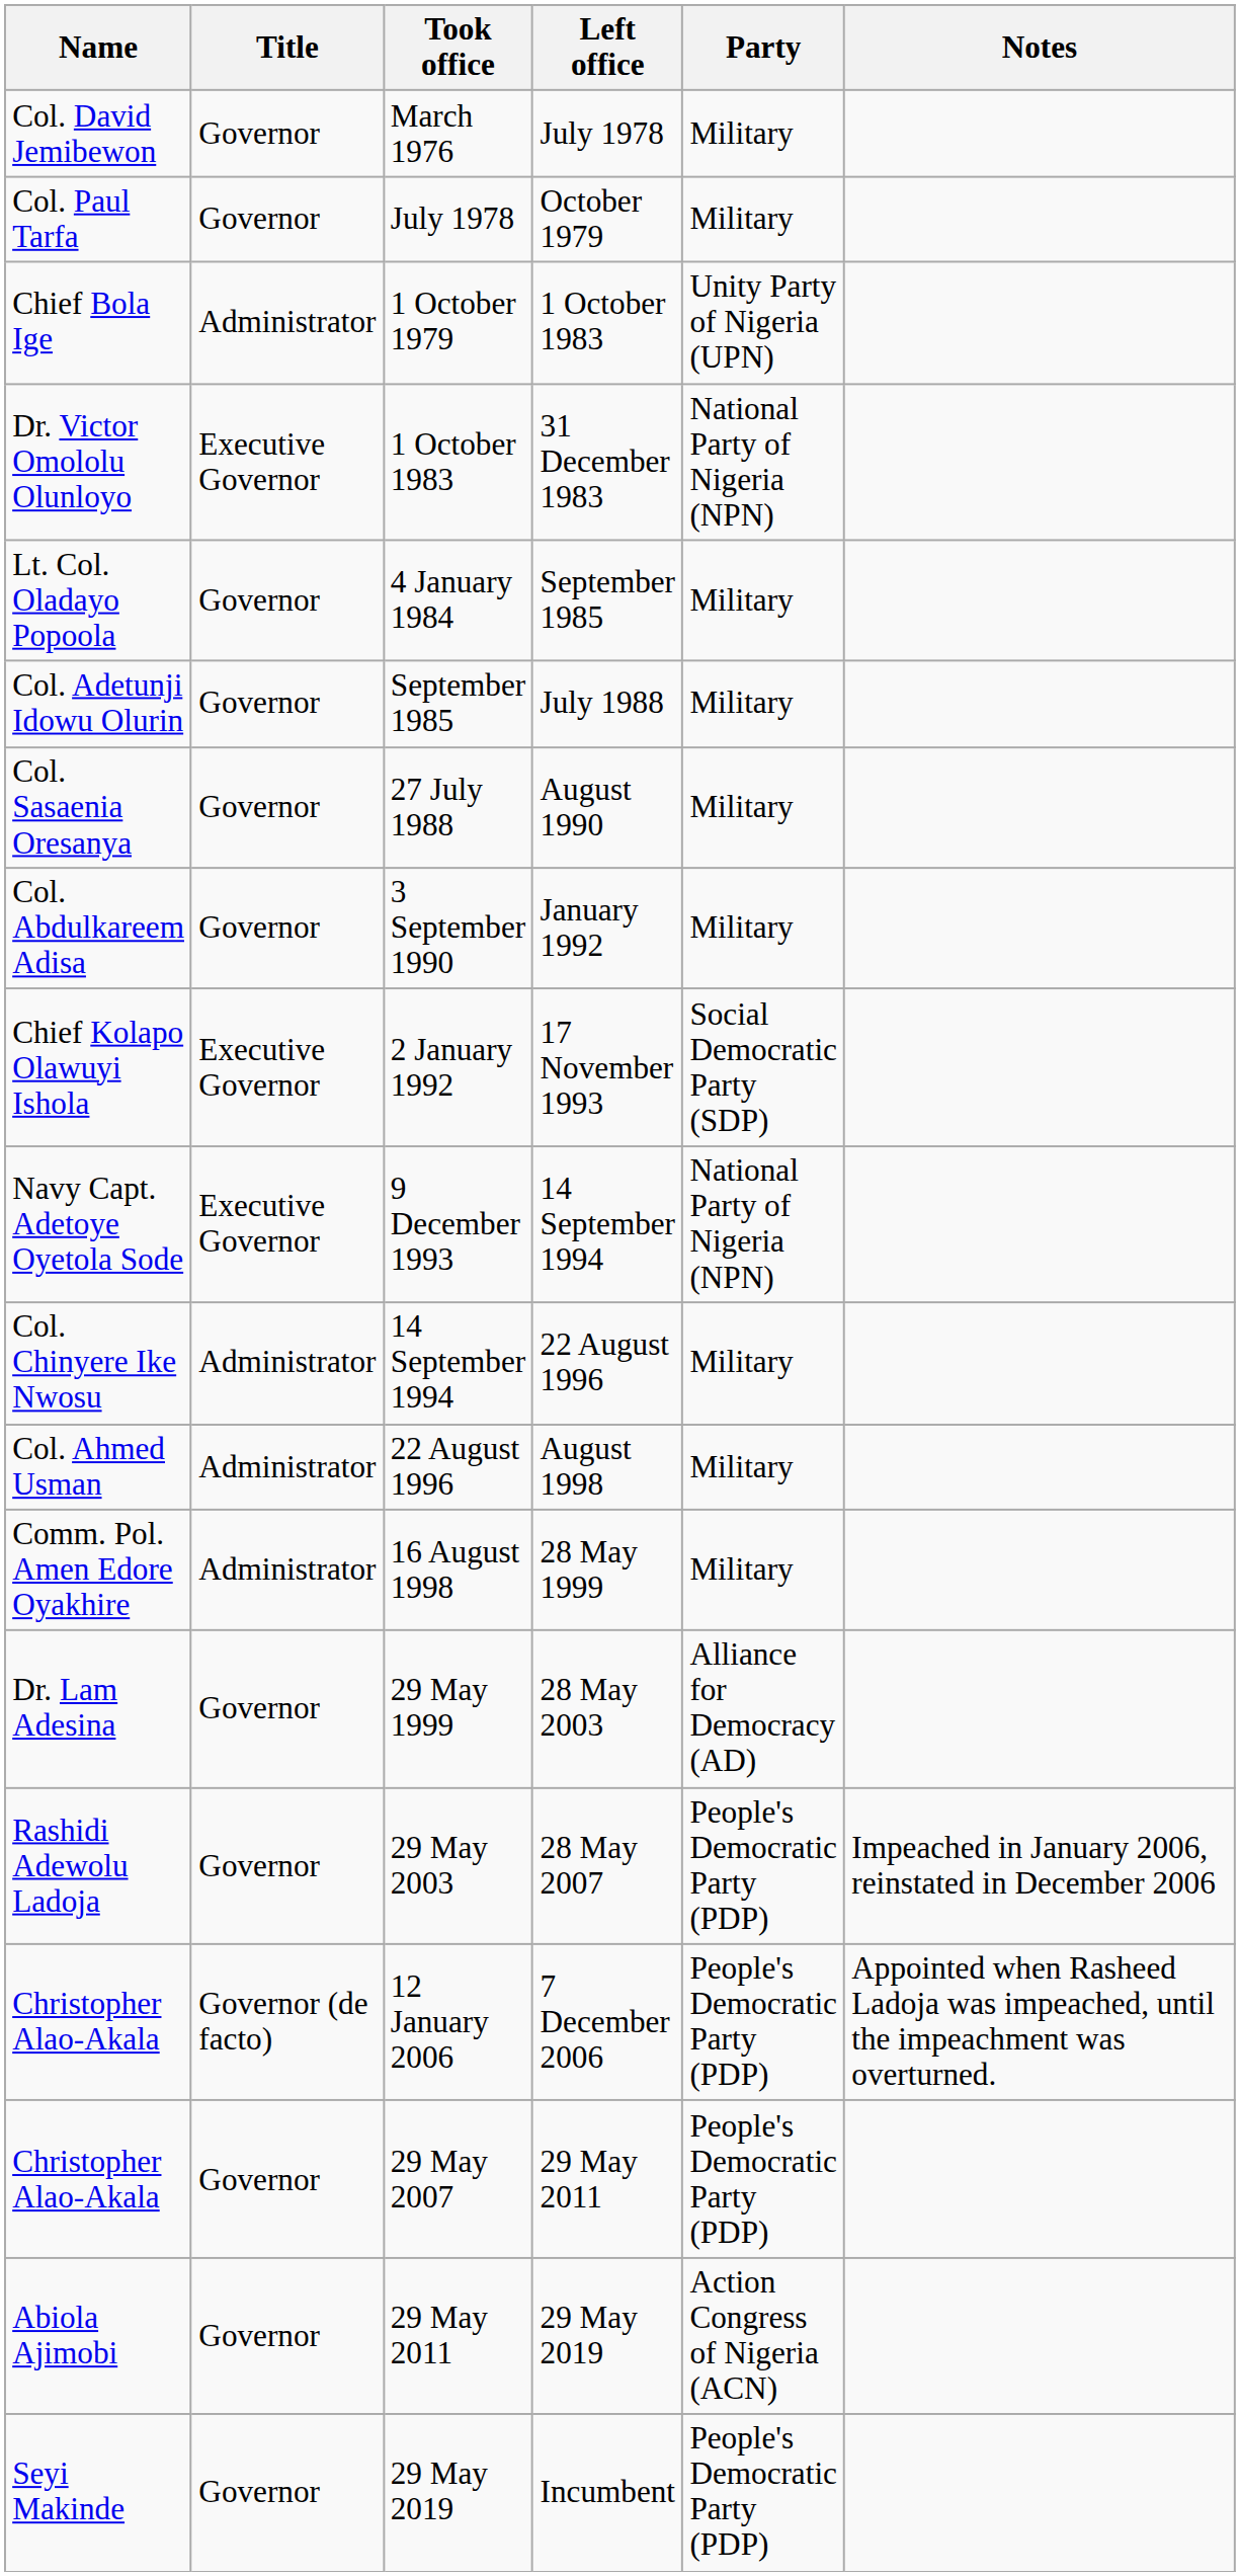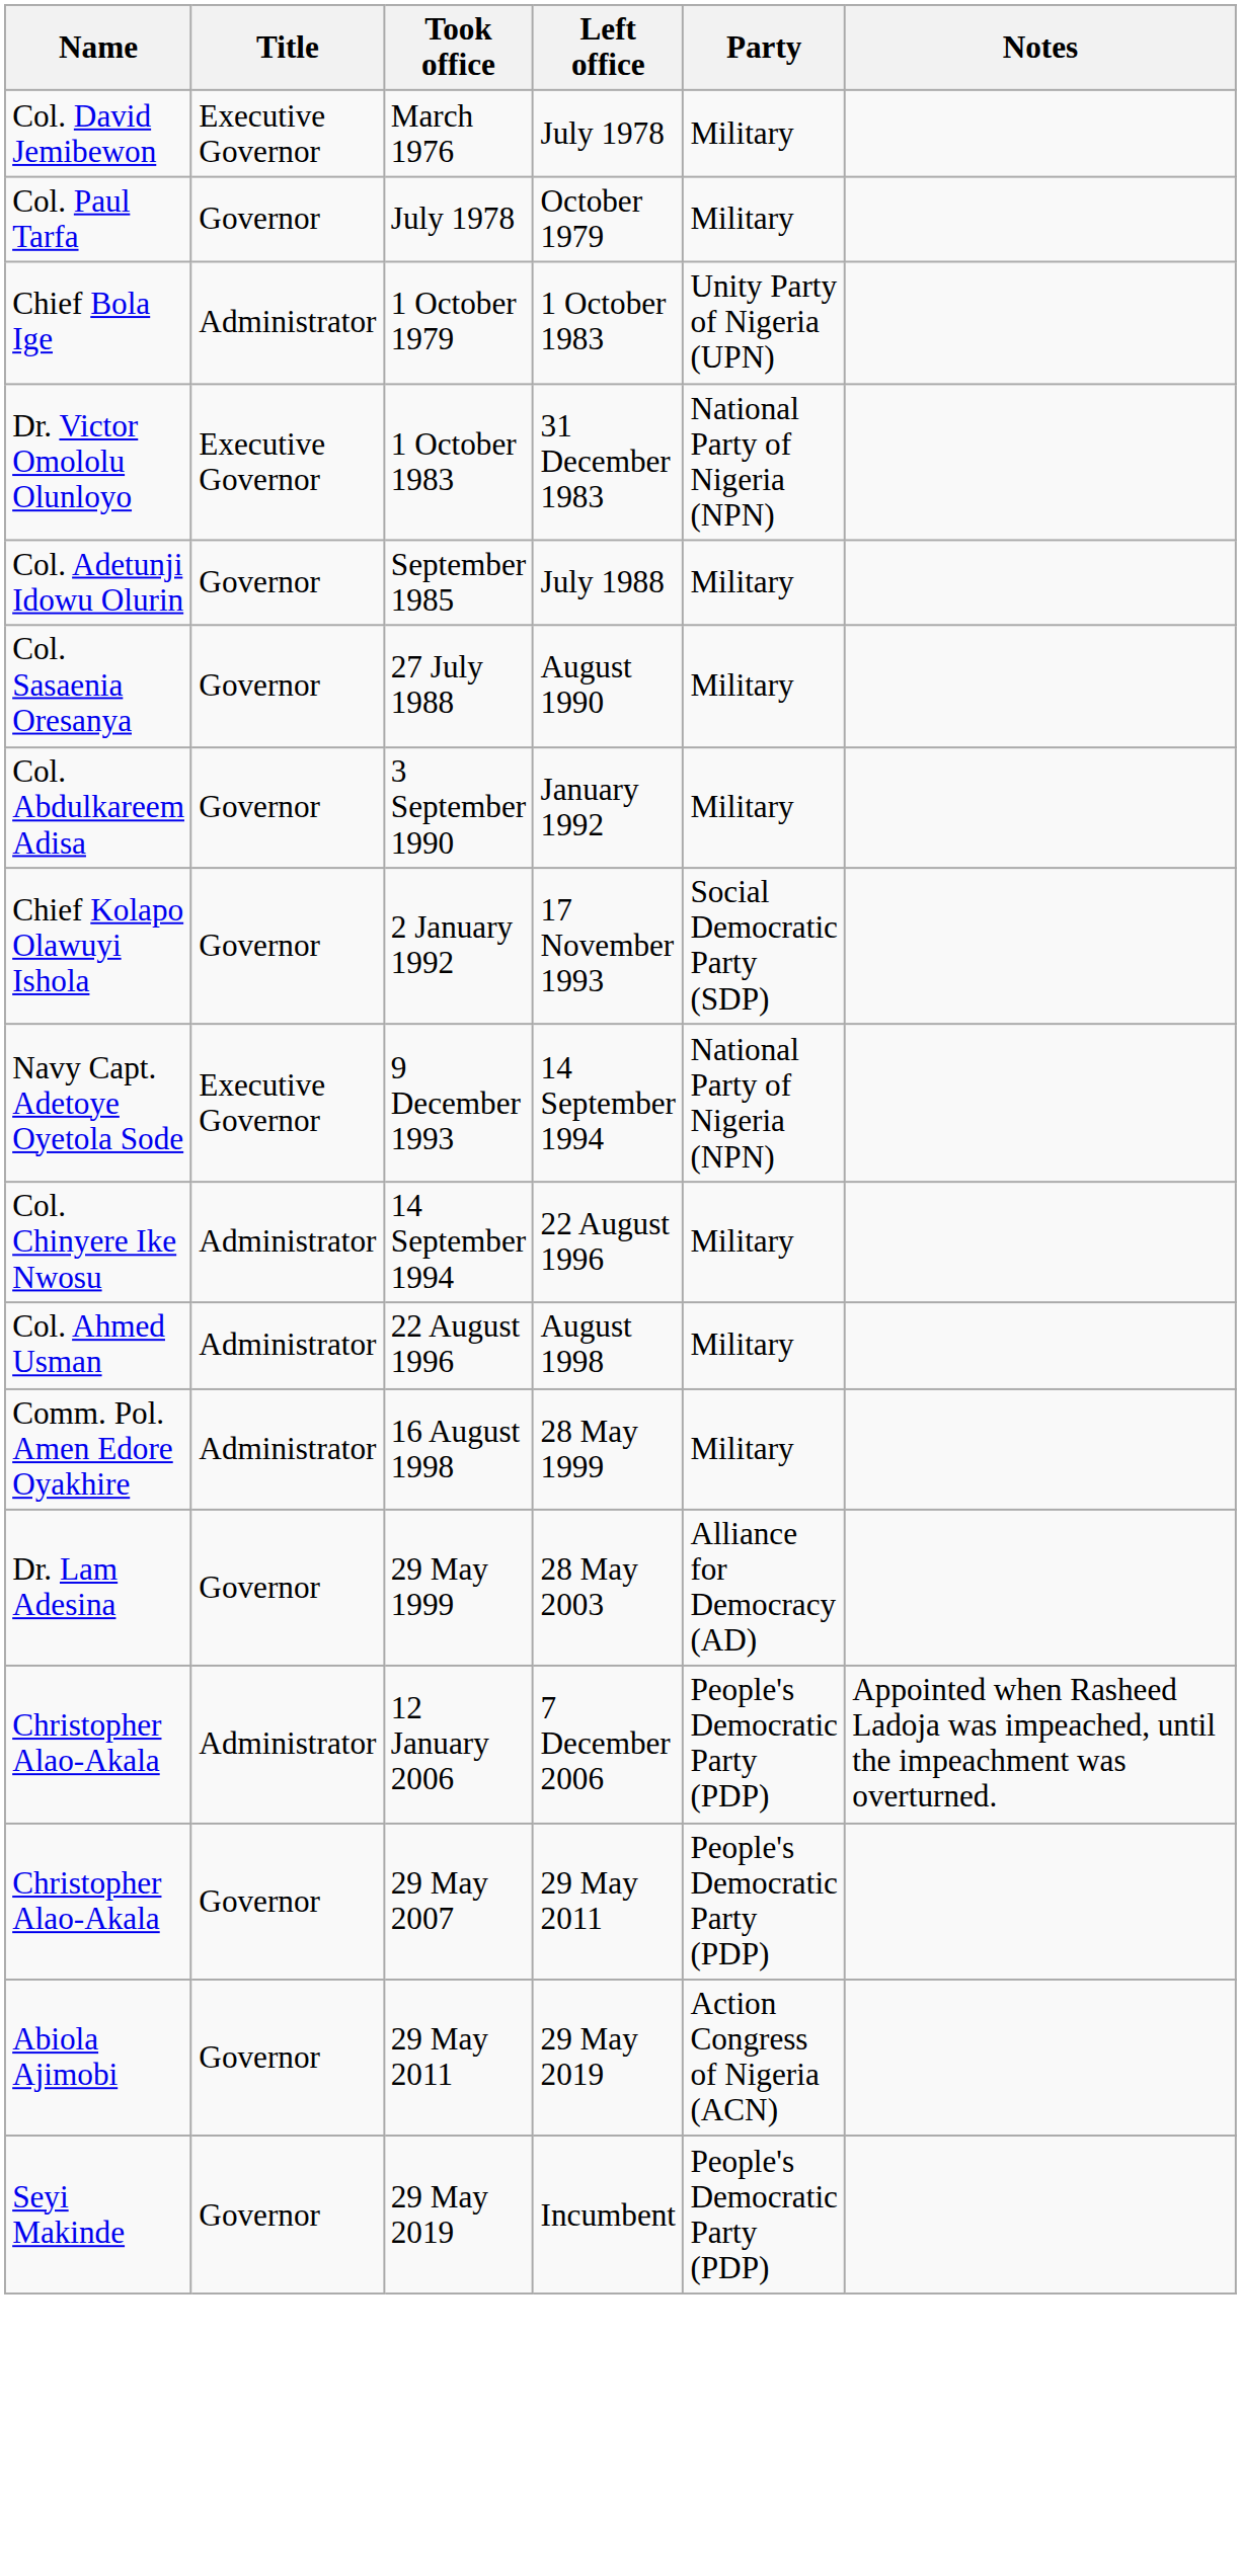March 1976 | Title: Governor -> Executive Governor
- row: Lt. Col. Oladayo Popoola | Governor | 4 January 1984 | September 1985 | Military
2 January 1992 | Title: Executive Governor -> Governor
- row: Rashidi Adewolu Ladoja | Governor | 29 May 2003 | 28 May 2007 | People's Democratic Party (PDP) | Impeached in January 2006, reinstated in December 2006
12 January 2006 | Title: Governor (de facto) -> Administrator
